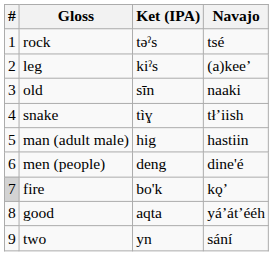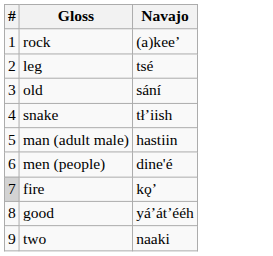- column: Ket (IPA) | təˀs | kiˀs | sīn | tìɣ | hig | deng | bo'k | aqta | yn
rock | Navajo: tsé -> (a)keeʼ
leg | Navajo: (a)keeʼ -> tsé
old | Navajo: naaki -> sání
two | Navajo: sání -> naaki
